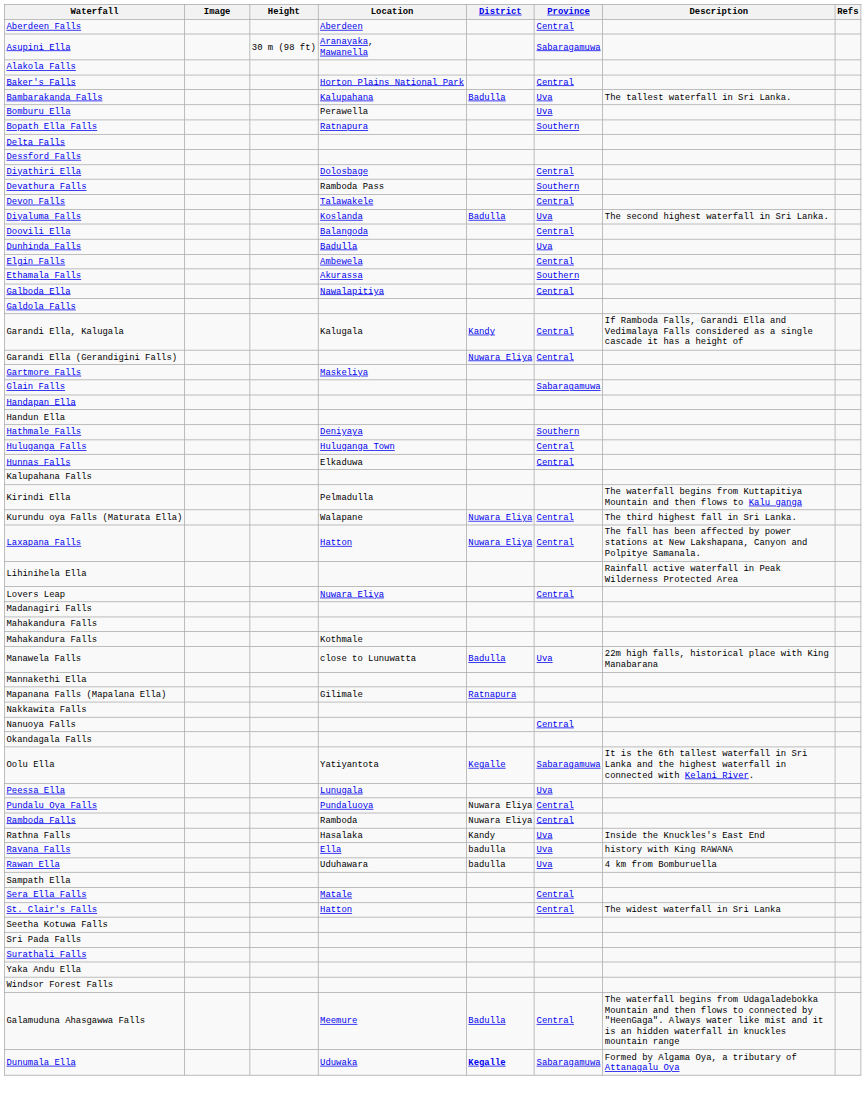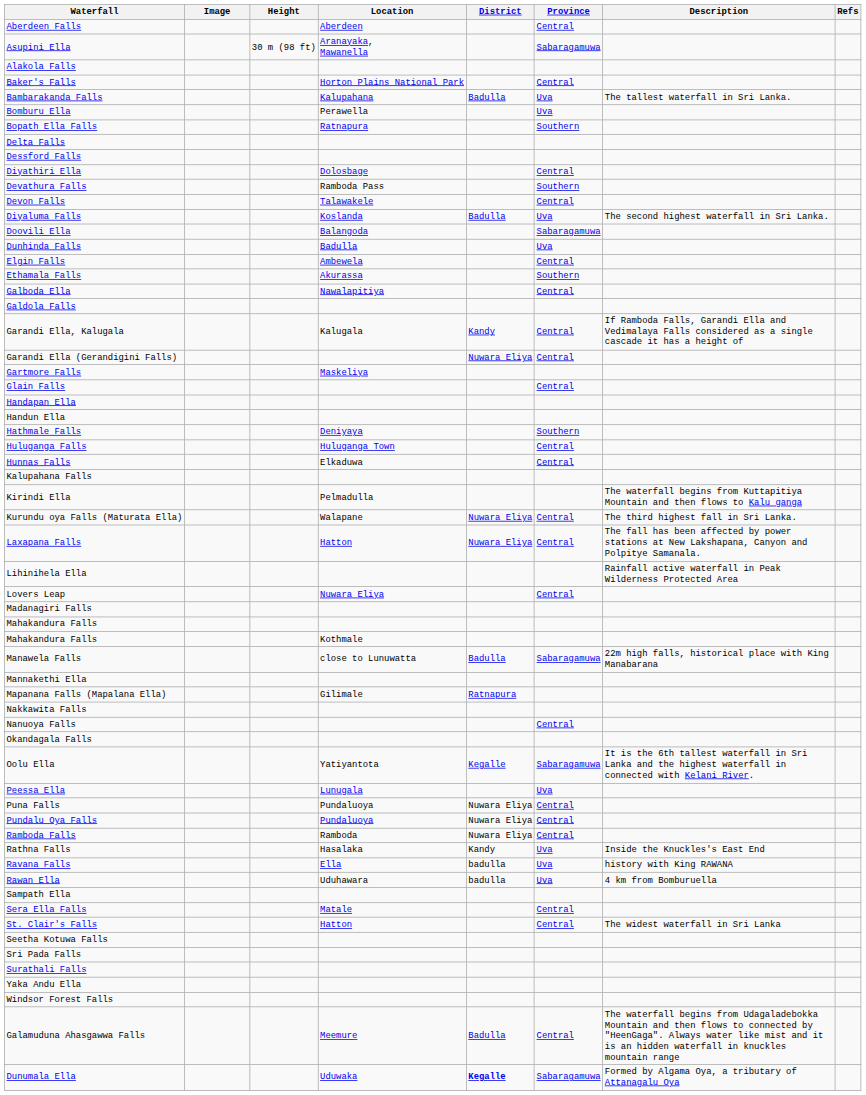Doovili Ella | Province: Central -> Sabaragamuwa
Glain Falls | Province: Sabaragamuwa -> Central
Manawela Falls | Province: Uva -> Sabaragamuwa
+ row: Puna Falls | Pundaluoya | Nuwara Eliya | Central
